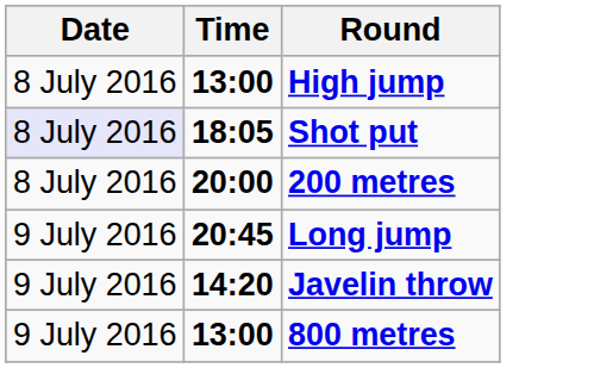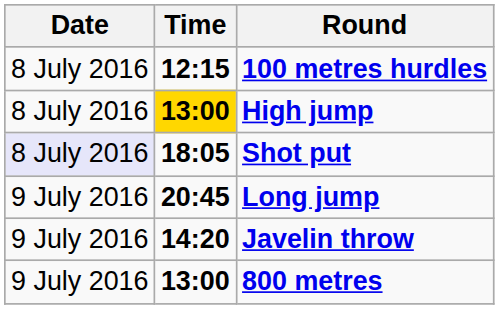+ row: 8 July 2016 | 12:15 | 100 metres hurdles
High jump | Time: no background -> gold background
- row: 8 July 2016 | 20:00 | 200 metres
